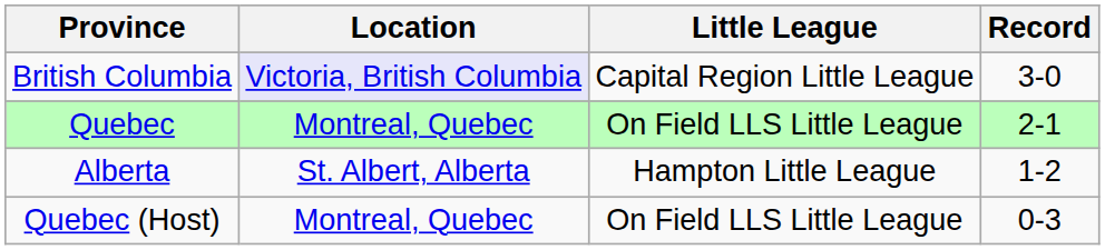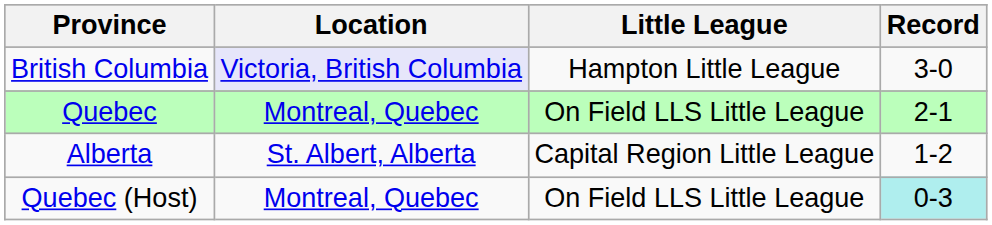British Columbia | Little League: Capital Region Little League -> Hampton Little League
Alberta | Little League: Hampton Little League -> Capital Region Little League
Quebec (Host) | Record: no background -> paleturquoise background
